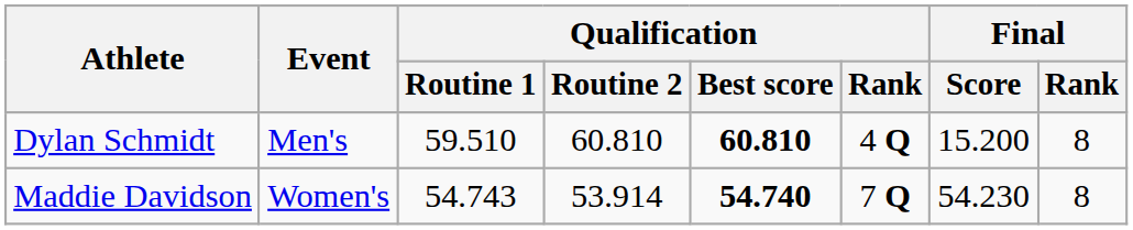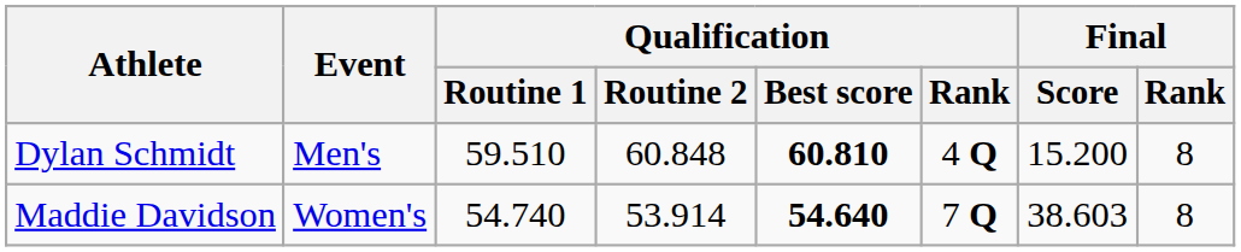Dylan Schmidt | Qualification / Routine 2: 60.810 -> 60.848
Maddie Davidson | Qualification / Routine 1: 54.743 -> 54.740
Maddie Davidson | Qualification / Best score: 54.740 -> 54.640
Maddie Davidson | Final / Score: 54.230 -> 38.603
